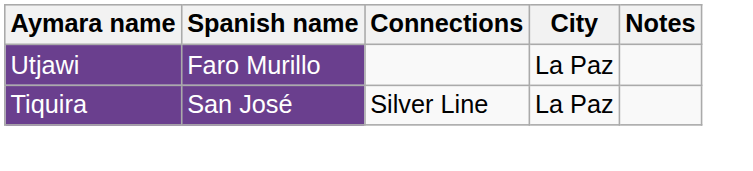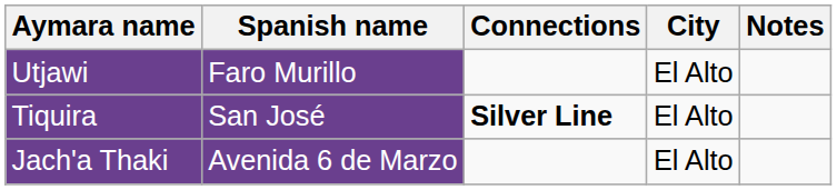Utjawi | City: La Paz -> El Alto
Tiquira | Connections: normal -> bold
Tiquira | City: La Paz -> El Alto
+ row: Jach'a Thaki | Avenida 6 de Marzo | El Alto
